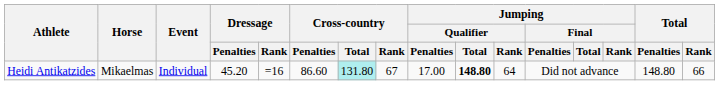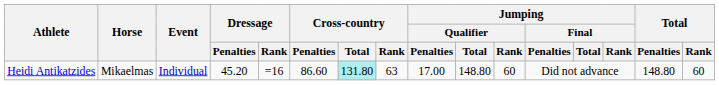Heidi Antikatzides | Cross-country / Rank: 67 -> 63
Heidi Antikatzides | Jumping / Qualifier / Total: bold -> normal
Heidi Antikatzides | Jumping / Qualifier / Rank: 64 -> 60
Heidi Antikatzides | Total / Rank: 66 -> 60
